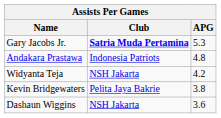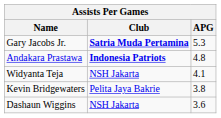Andakara Prastawa | Club: normal -> bold
Widyanta Teja | APG: 4.2 -> 4.1
